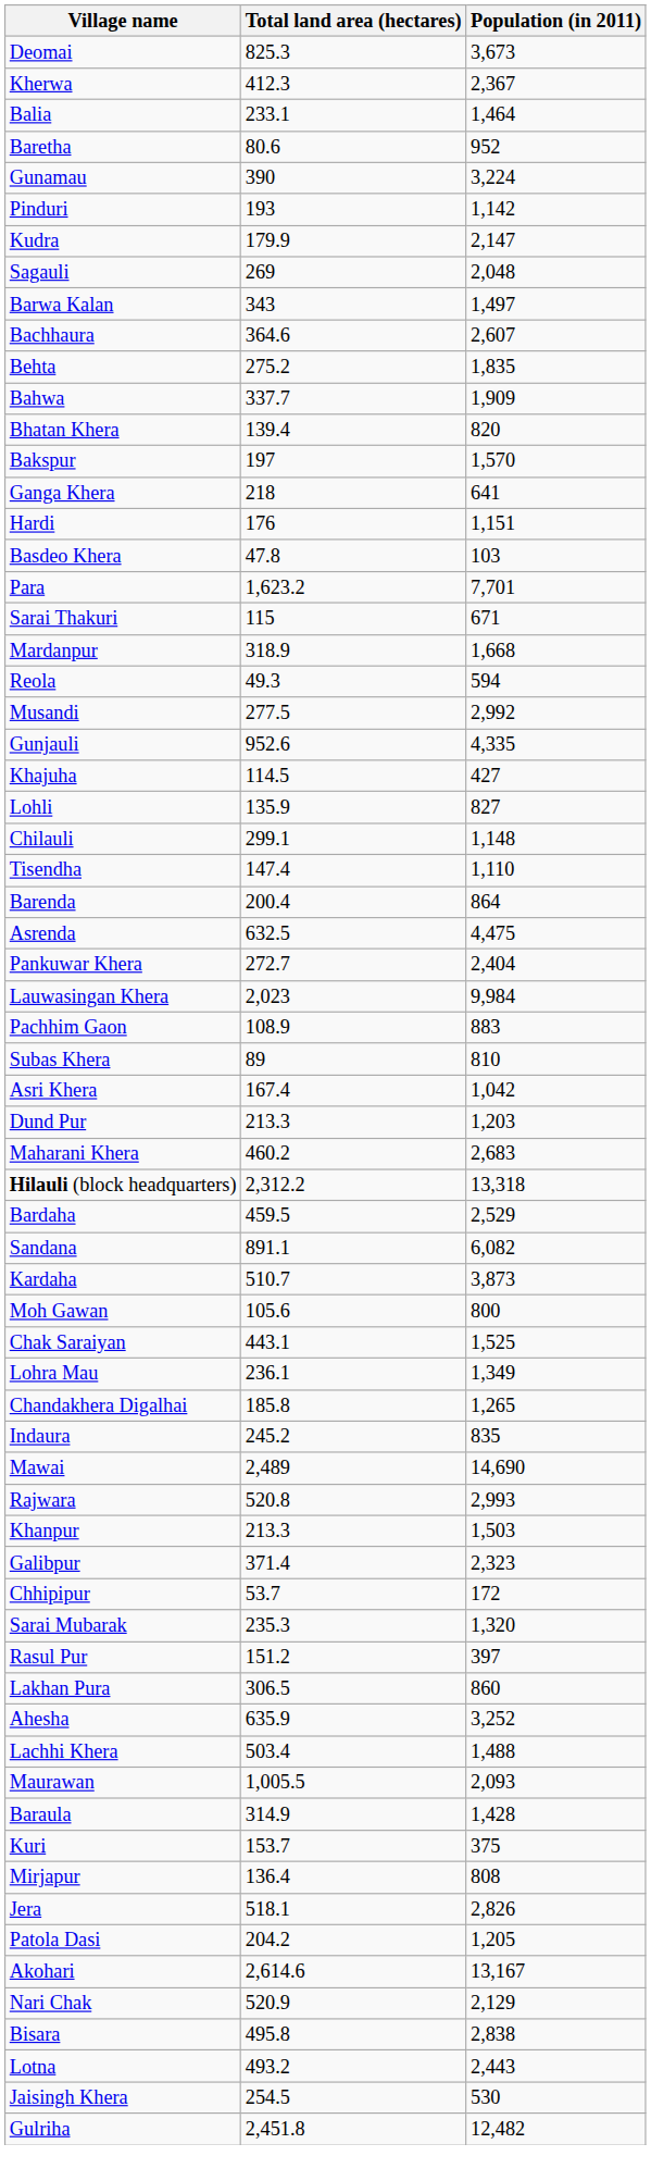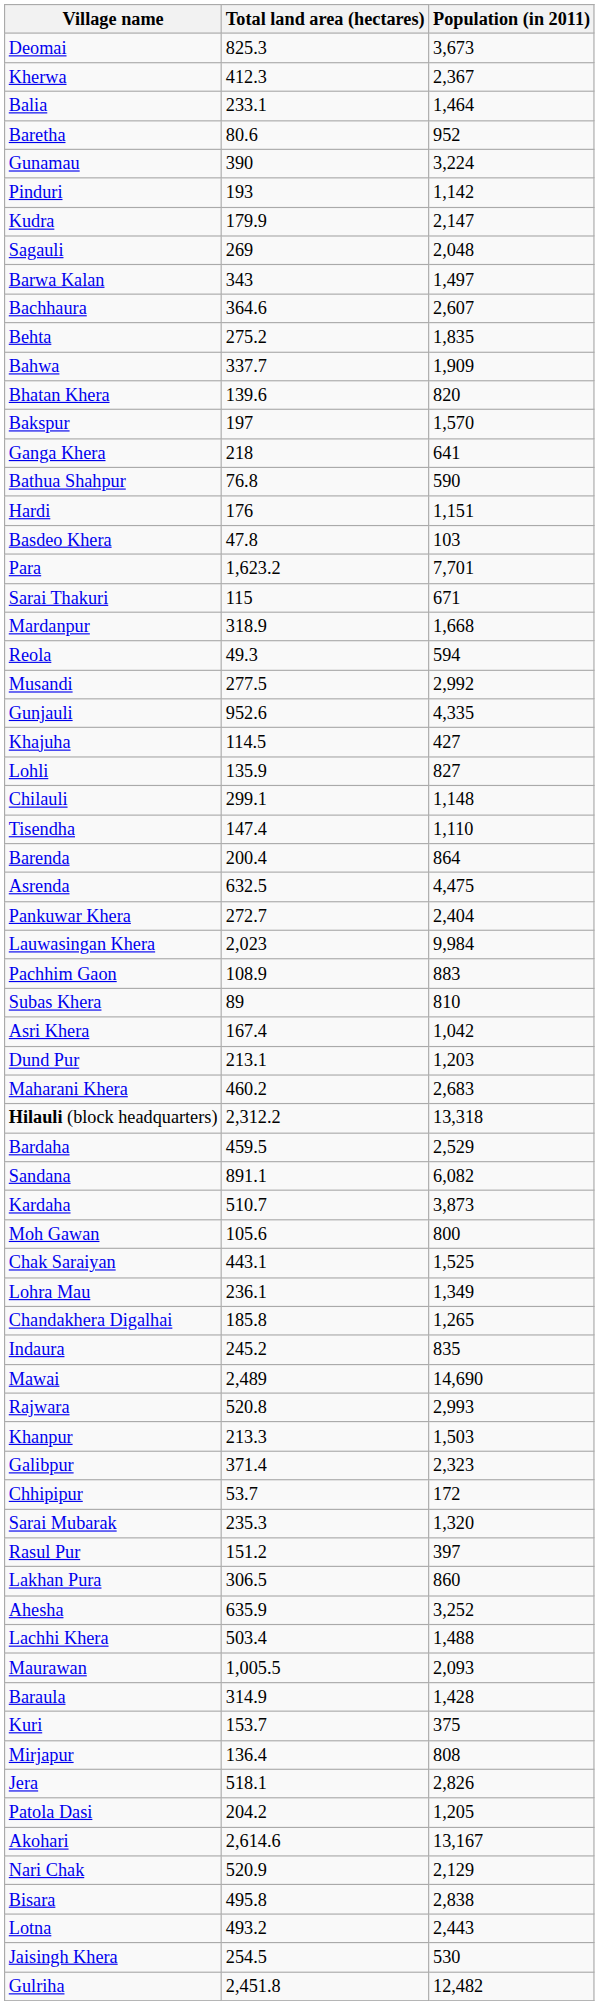Bhatan Khera | Total land area (hectares): 139.4 -> 139.6
+ row: Bathua Shahpur | 76.8 | 590
Dund Pur | Total land area (hectares): 213.3 -> 213.1
